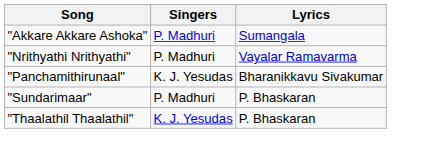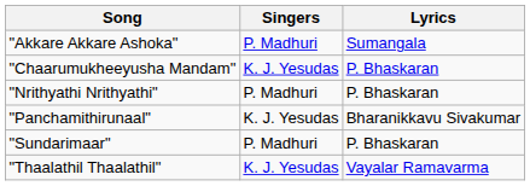+ row: "Chaarumukheeyusha Mandam" | K. J. Yesudas | P. Bhaskaran
"Nrithyathi Nrithyathi" | Lyrics: Vayalar Ramavarma -> P. Bhaskaran
"Thaalathil Thaalathil" | Lyrics: P. Bhaskaran -> Vayalar Ramavarma
